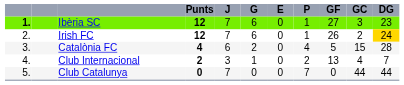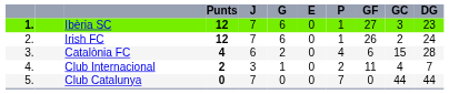Irish FC | DG: gold background -> no background
Catalònia FC | GF: 5 -> 6
Club Internacional | GF: 13 -> 11
